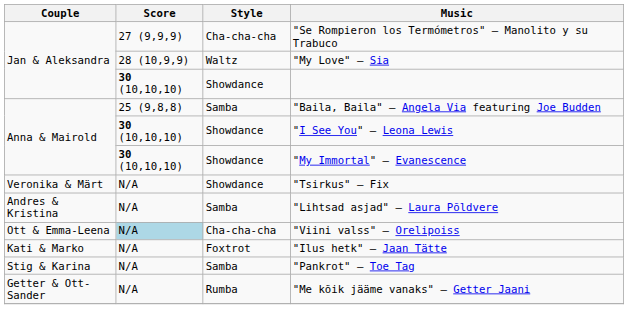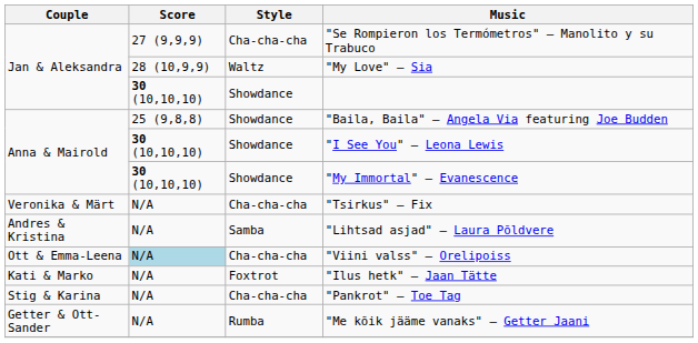"Baila, Baila" – Angela Via featuring Joe Budden | Style: Samba -> Showdance
"Tsirkus" – Fix | Style: Showdance -> Cha-cha-cha
"Pankrot" – Toe Tag | Style: Samba -> Cha-cha-cha
